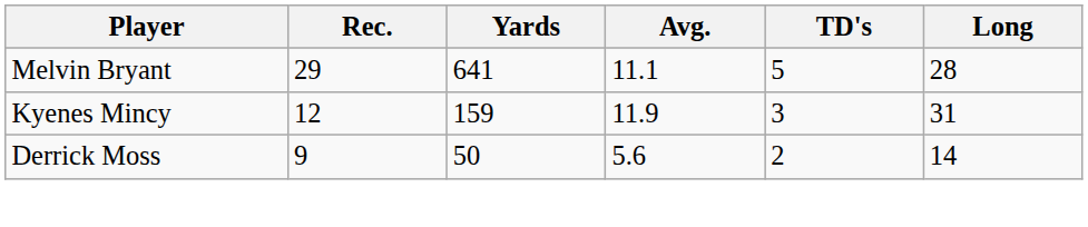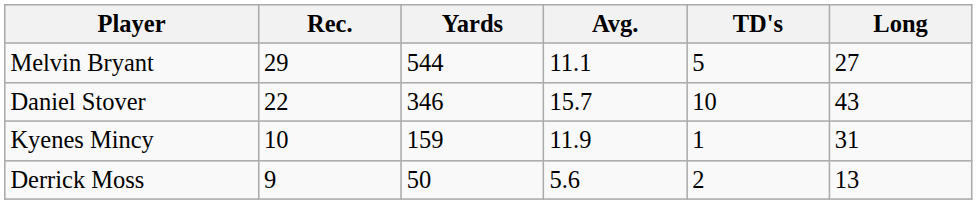Melvin Bryant | Yards: 641 -> 544
Melvin Bryant | Long: 28 -> 27
+ row: Daniel Stover | 22 | 346 | 15.7 | 10 | 43
Kyenes Mincy | Rec.: 12 -> 10
Kyenes Mincy | TD's: 3 -> 1
Derrick Moss | Long: 14 -> 13
